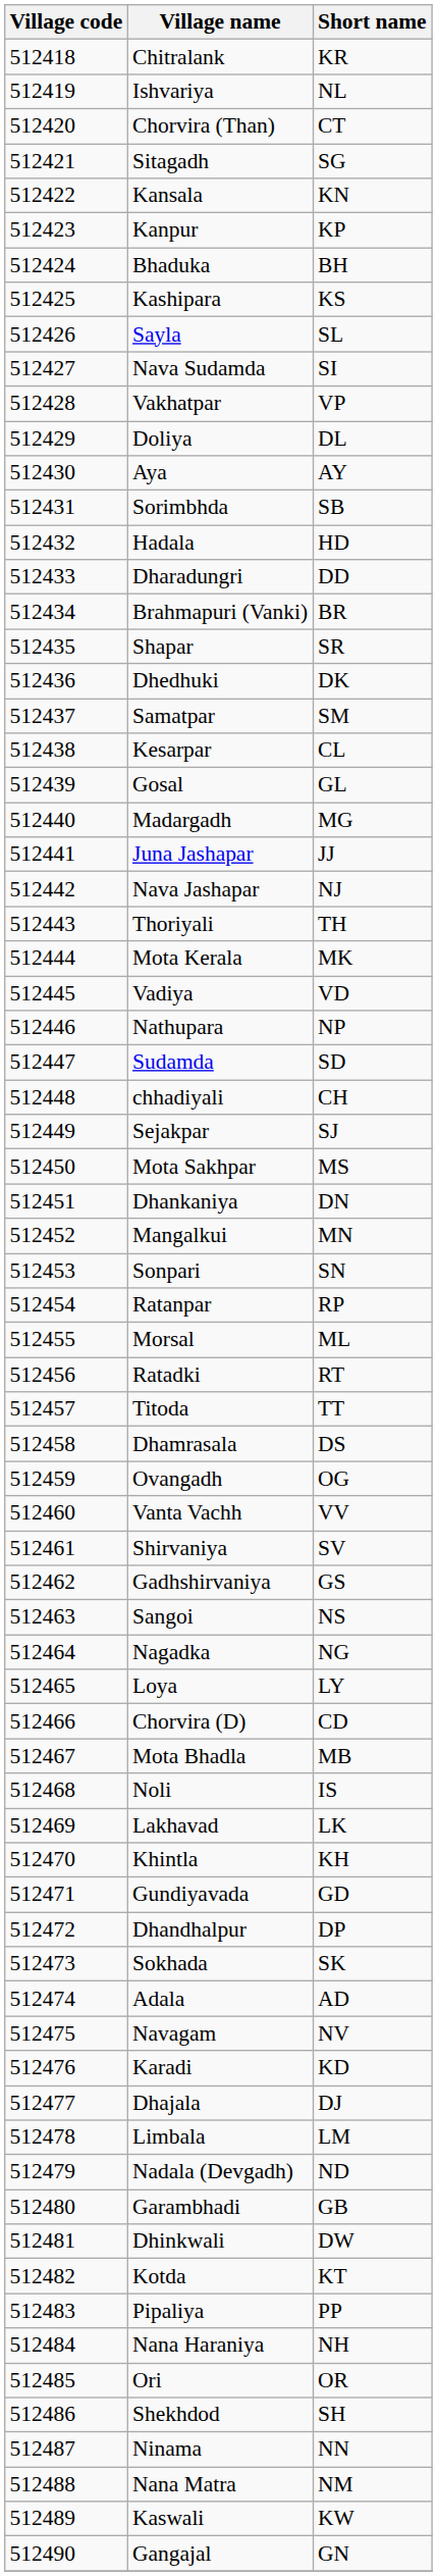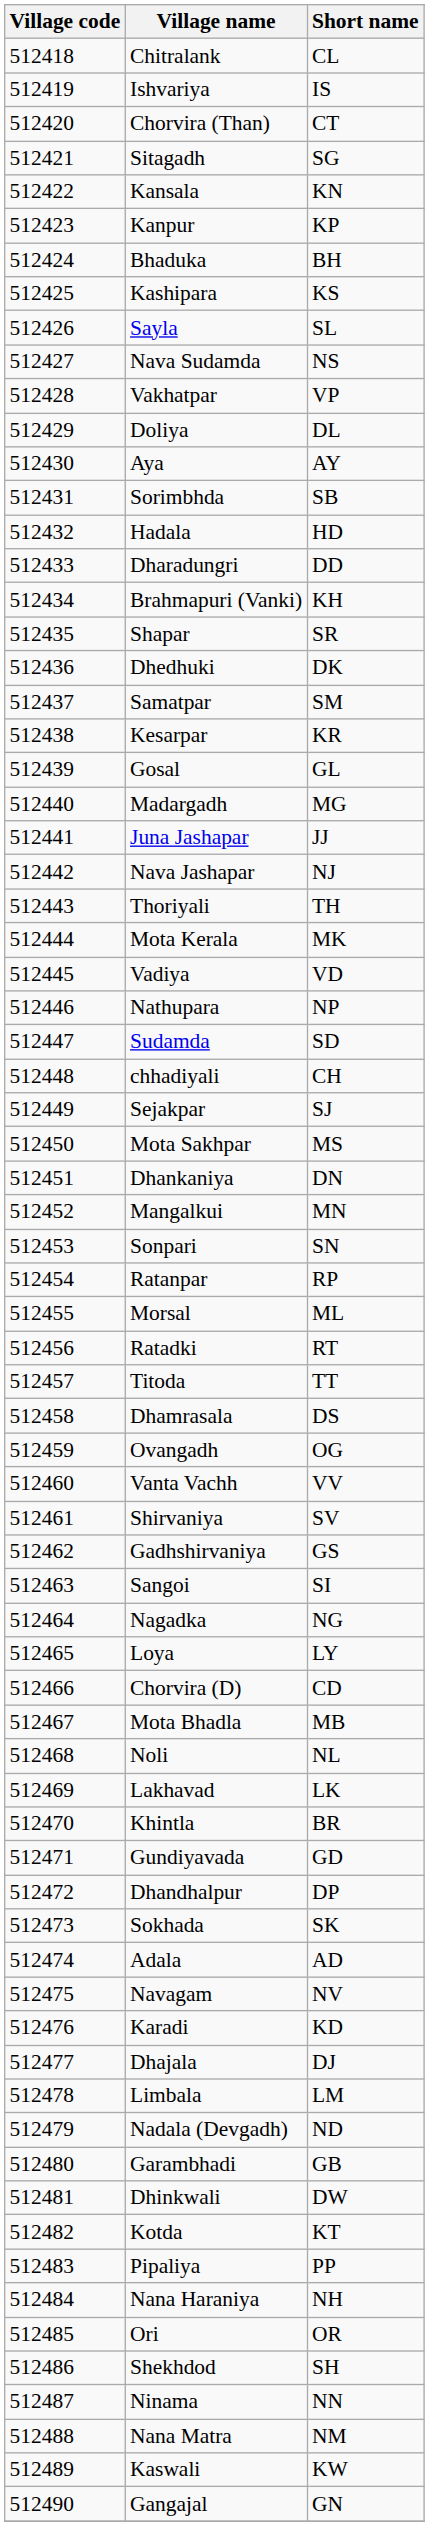Chitralank | Short name: KR -> CL
Ishvariya | Short name: NL -> IS
Nava Sudamda | Short name: SI -> NS
Brahmapuri (Vanki) | Short name: BR -> KH
Kesarpar | Short name: CL -> KR
Sangoi | Short name: NS -> SI
Noli | Short name: IS -> NL
Khintla | Short name: KH -> BR
